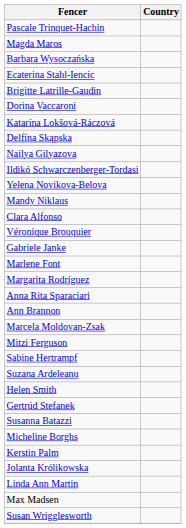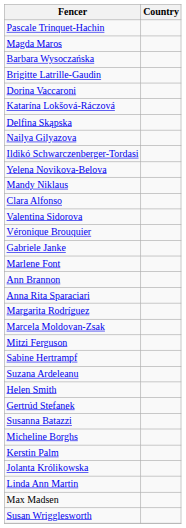- row: Ecaterina Stahl-Iencic
+ row: Valentina Sidorova
rows swapped: Ann Brannon <-> Margarita Rodríguez
